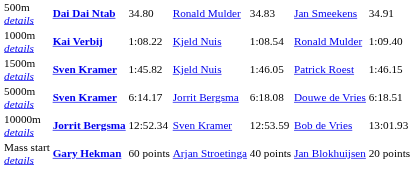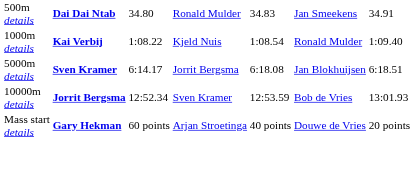- row: 1500m details | Sven Kramer | 1:45.82 | Kjeld Nuis | 1:46.05 | Patrick Roest | 1:46.15
5000m details | column 6: Douwe de Vries -> Jan Blokhuijsen
Mass start details | column 6: Jan Blokhuijsen -> Douwe de Vries
